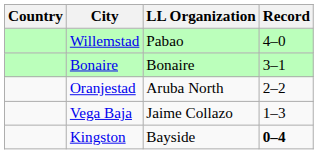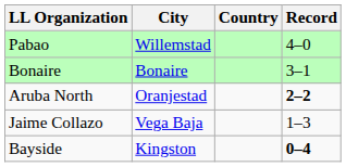columns swapped: Country <-> LL Organization
Oranjestad | Record: normal -> bold
